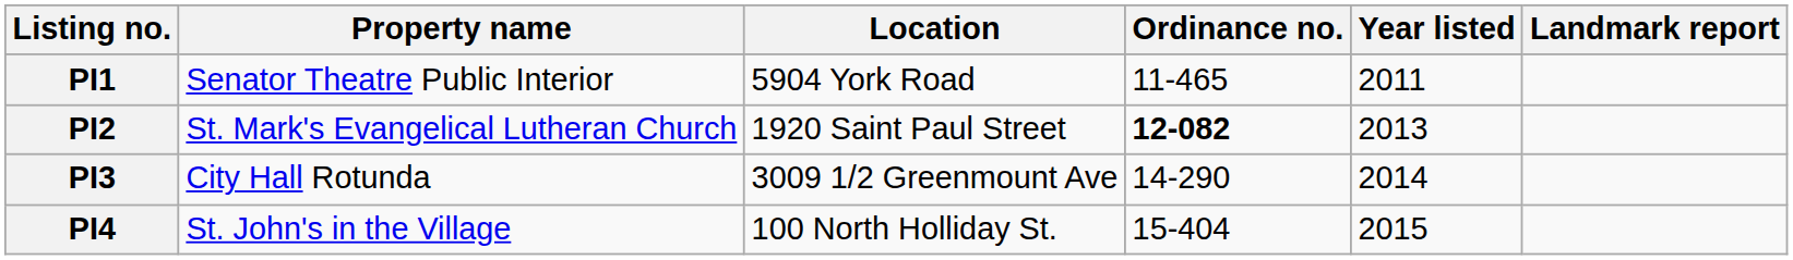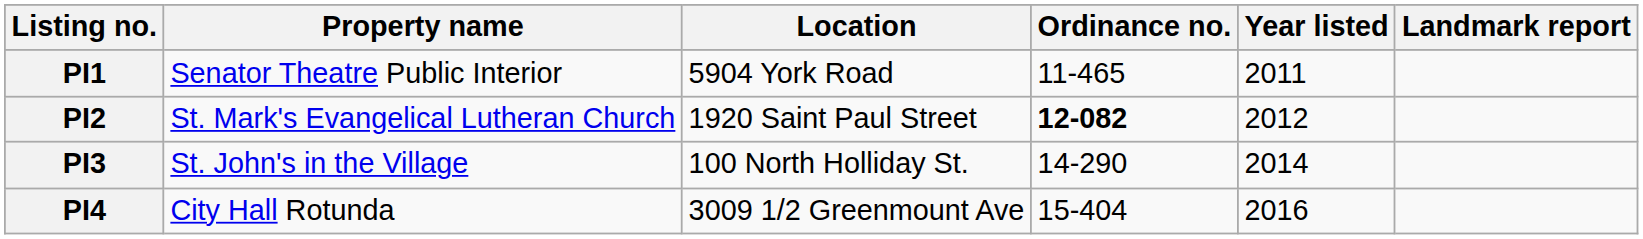PI2 | Year listed: 2013 -> 2012
PI3 | Property name: City Hall Rotunda -> St. John's in the Village
PI3 | Location: 3009 1/2 Greenmount Ave -> 100 North Holliday St.
PI4 | Property name: St. John's in the Village -> City Hall Rotunda
PI4 | Location: 100 North Holliday St. -> 3009 1/2 Greenmount Ave
PI4 | Year listed: 2015 -> 2016
